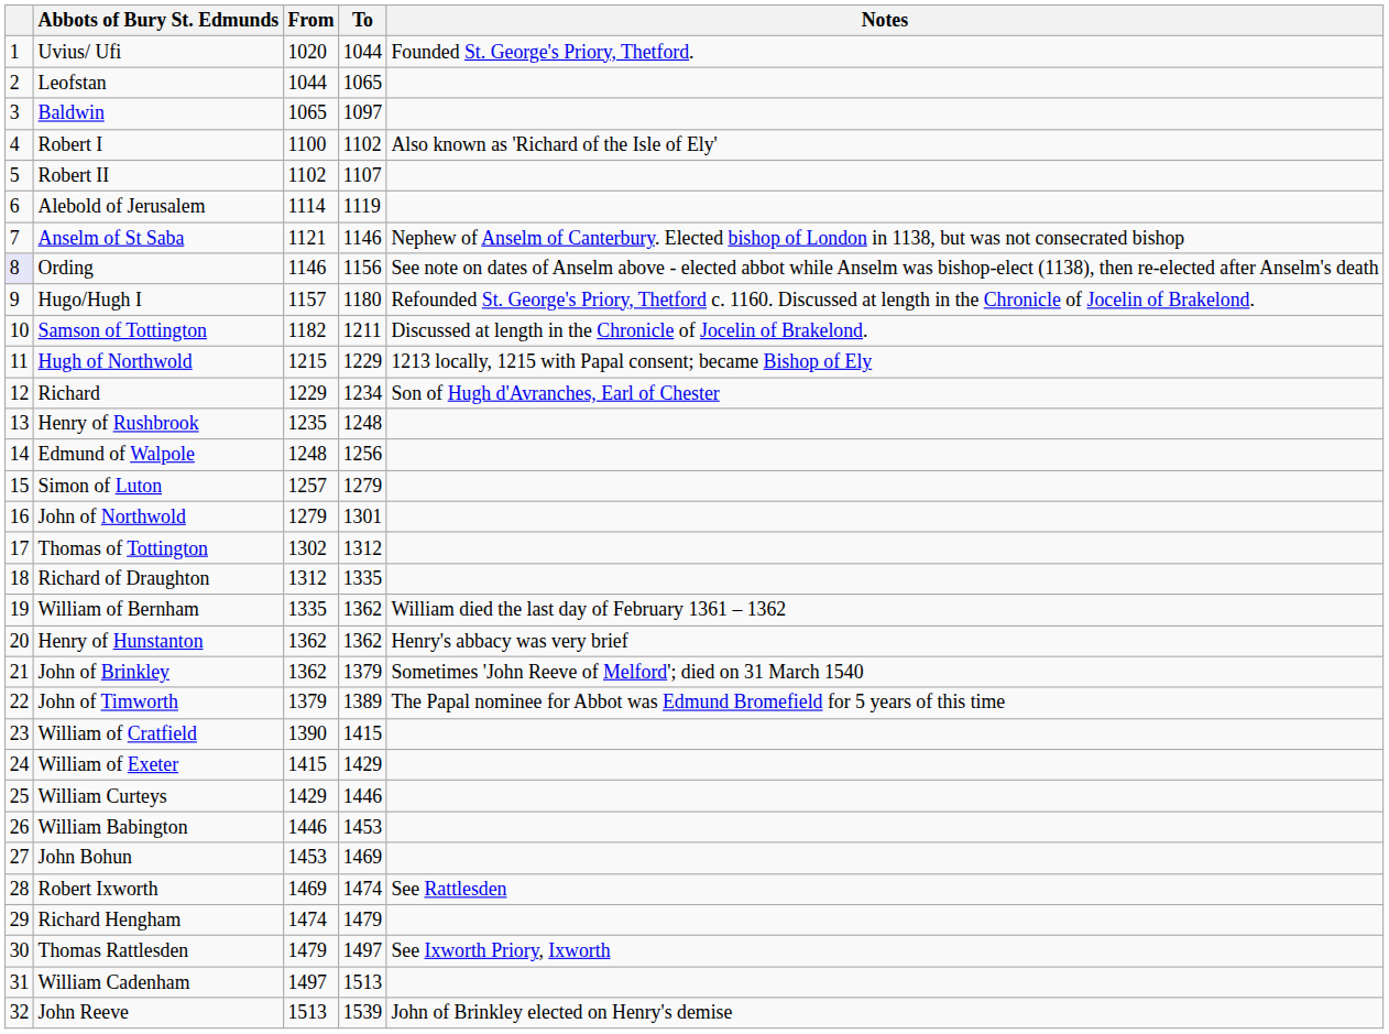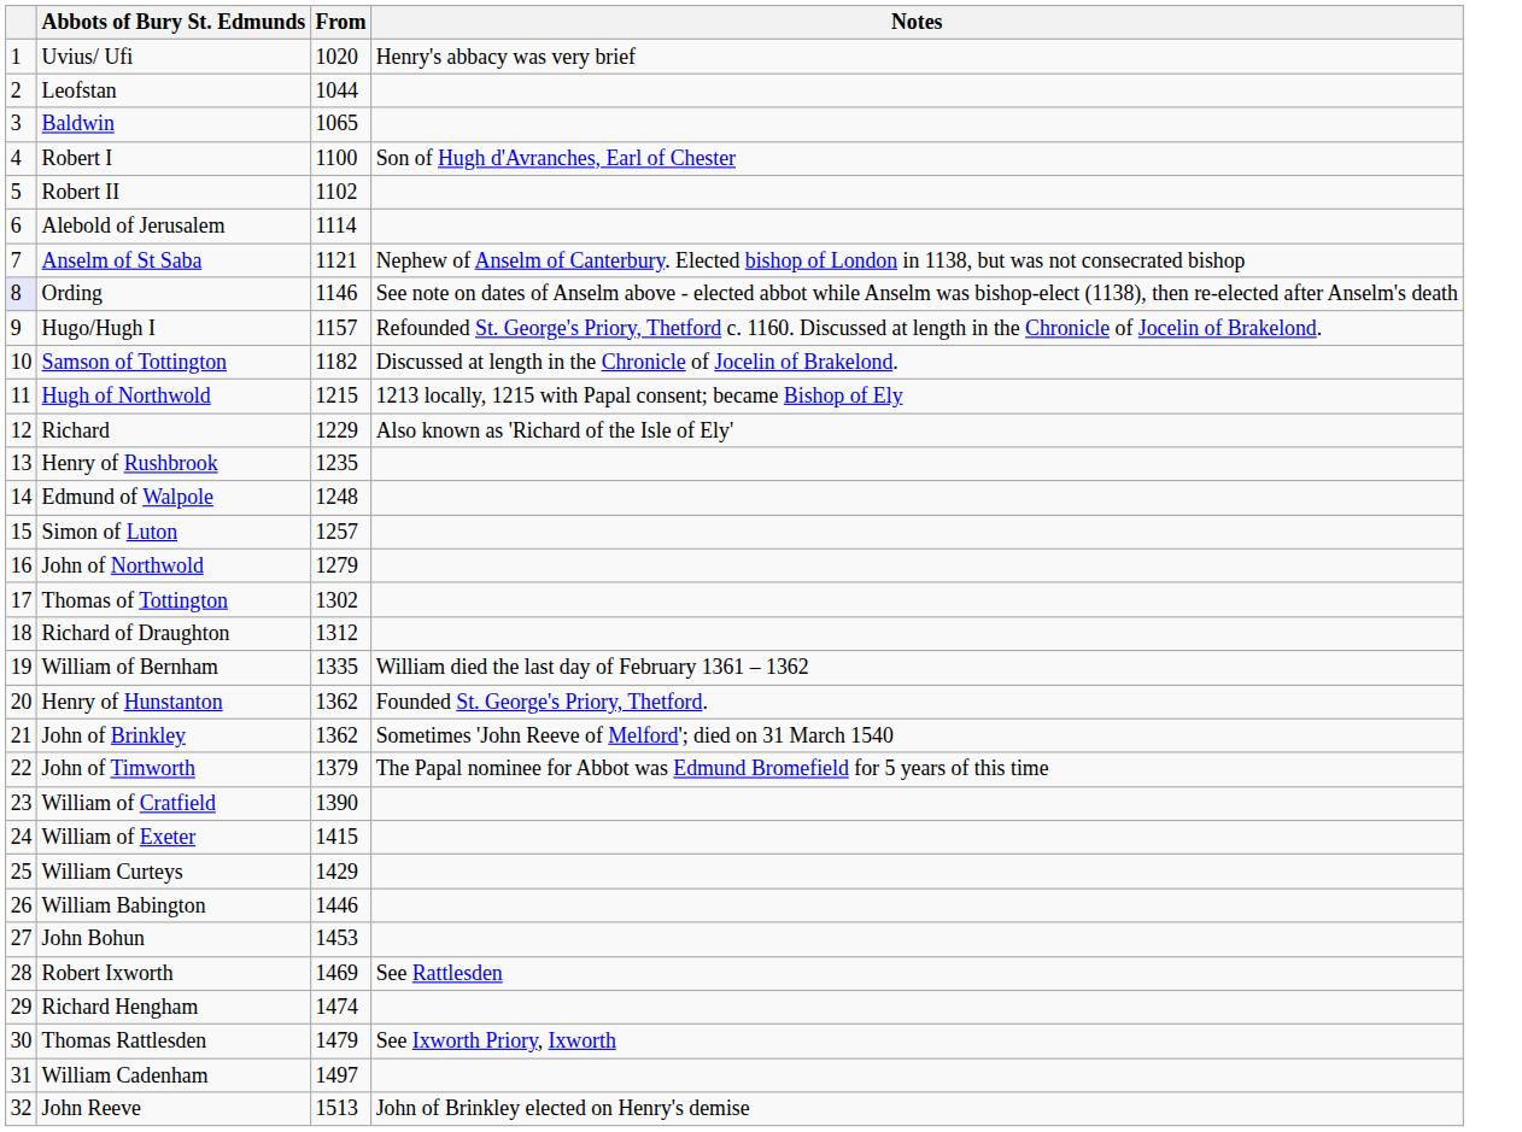- column: To | 1044 | 1065 | 1097 | 1102 | 1107 | 1119 | 1146 | 1156 | 1180 | 1211 | 1229 | 1234 | 1248 | 1256 | 1279 | 1301 | 1312 | 1335 | 1362 | 1362 | 1379 | 1389 | 1415 | 1429 | 1446 | 1453 | 1469 | 1474 | 1479 | 1497 | 1513 | 1539
Uvius/ Ufi | Notes: Founded St. George's Priory, Thetford. -> Henry's abbacy was very brief
Robert I | Notes: Also known as 'Richard of the Isle of Ely' -> Son of Hugh d'Avranches, Earl of Chester
Richard | Notes: Son of Hugh d'Avranches, Earl of Chester -> Also known as 'Richard of the Isle of Ely'
Henry of Hunstanton | Notes: Henry's abbacy was very brief -> Founded St. George's Priory, Thetford.
